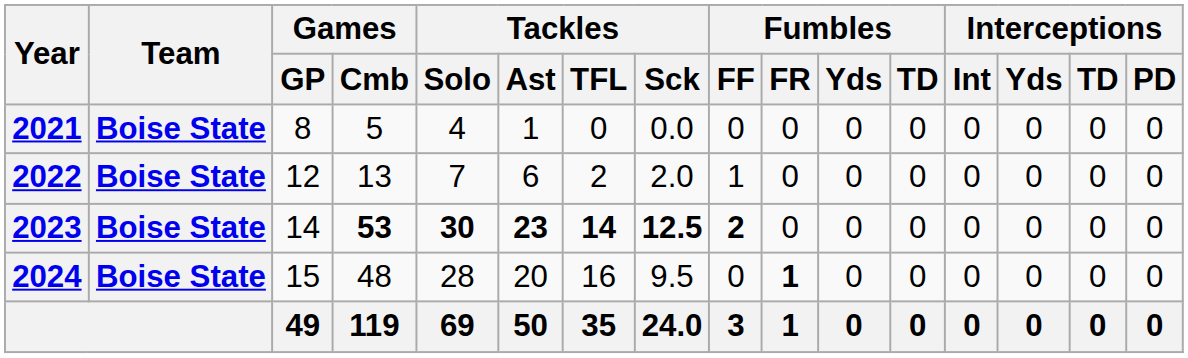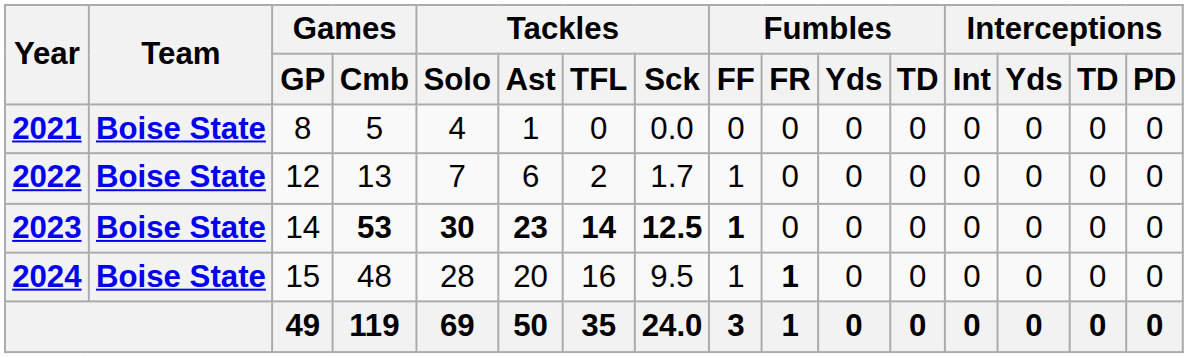2022 | Tackles / Sck: 2.0 -> 1.7
2023 | Fumbles / FF: 2 -> 1
2024 | Fumbles / FF: 0 -> 1
